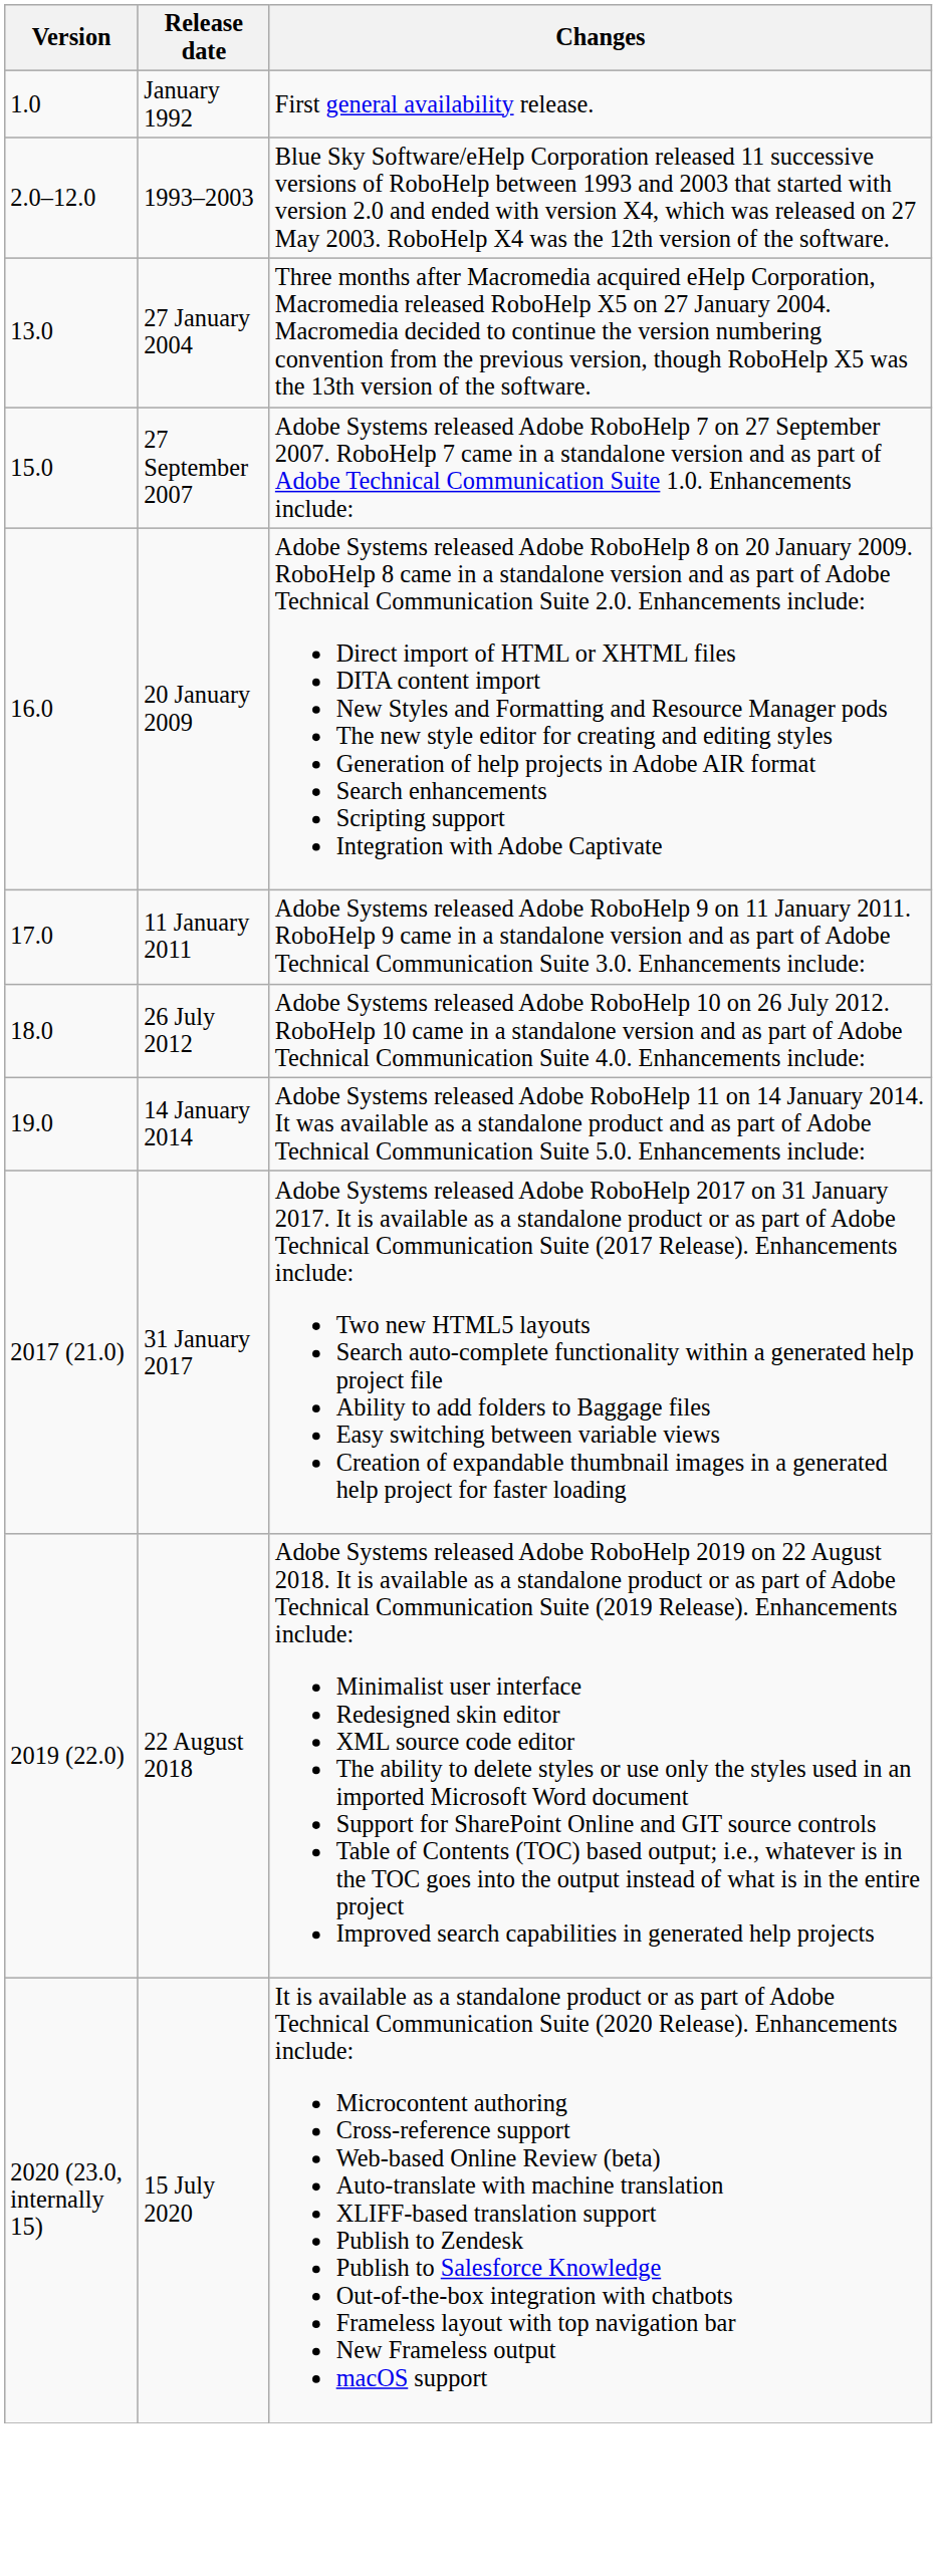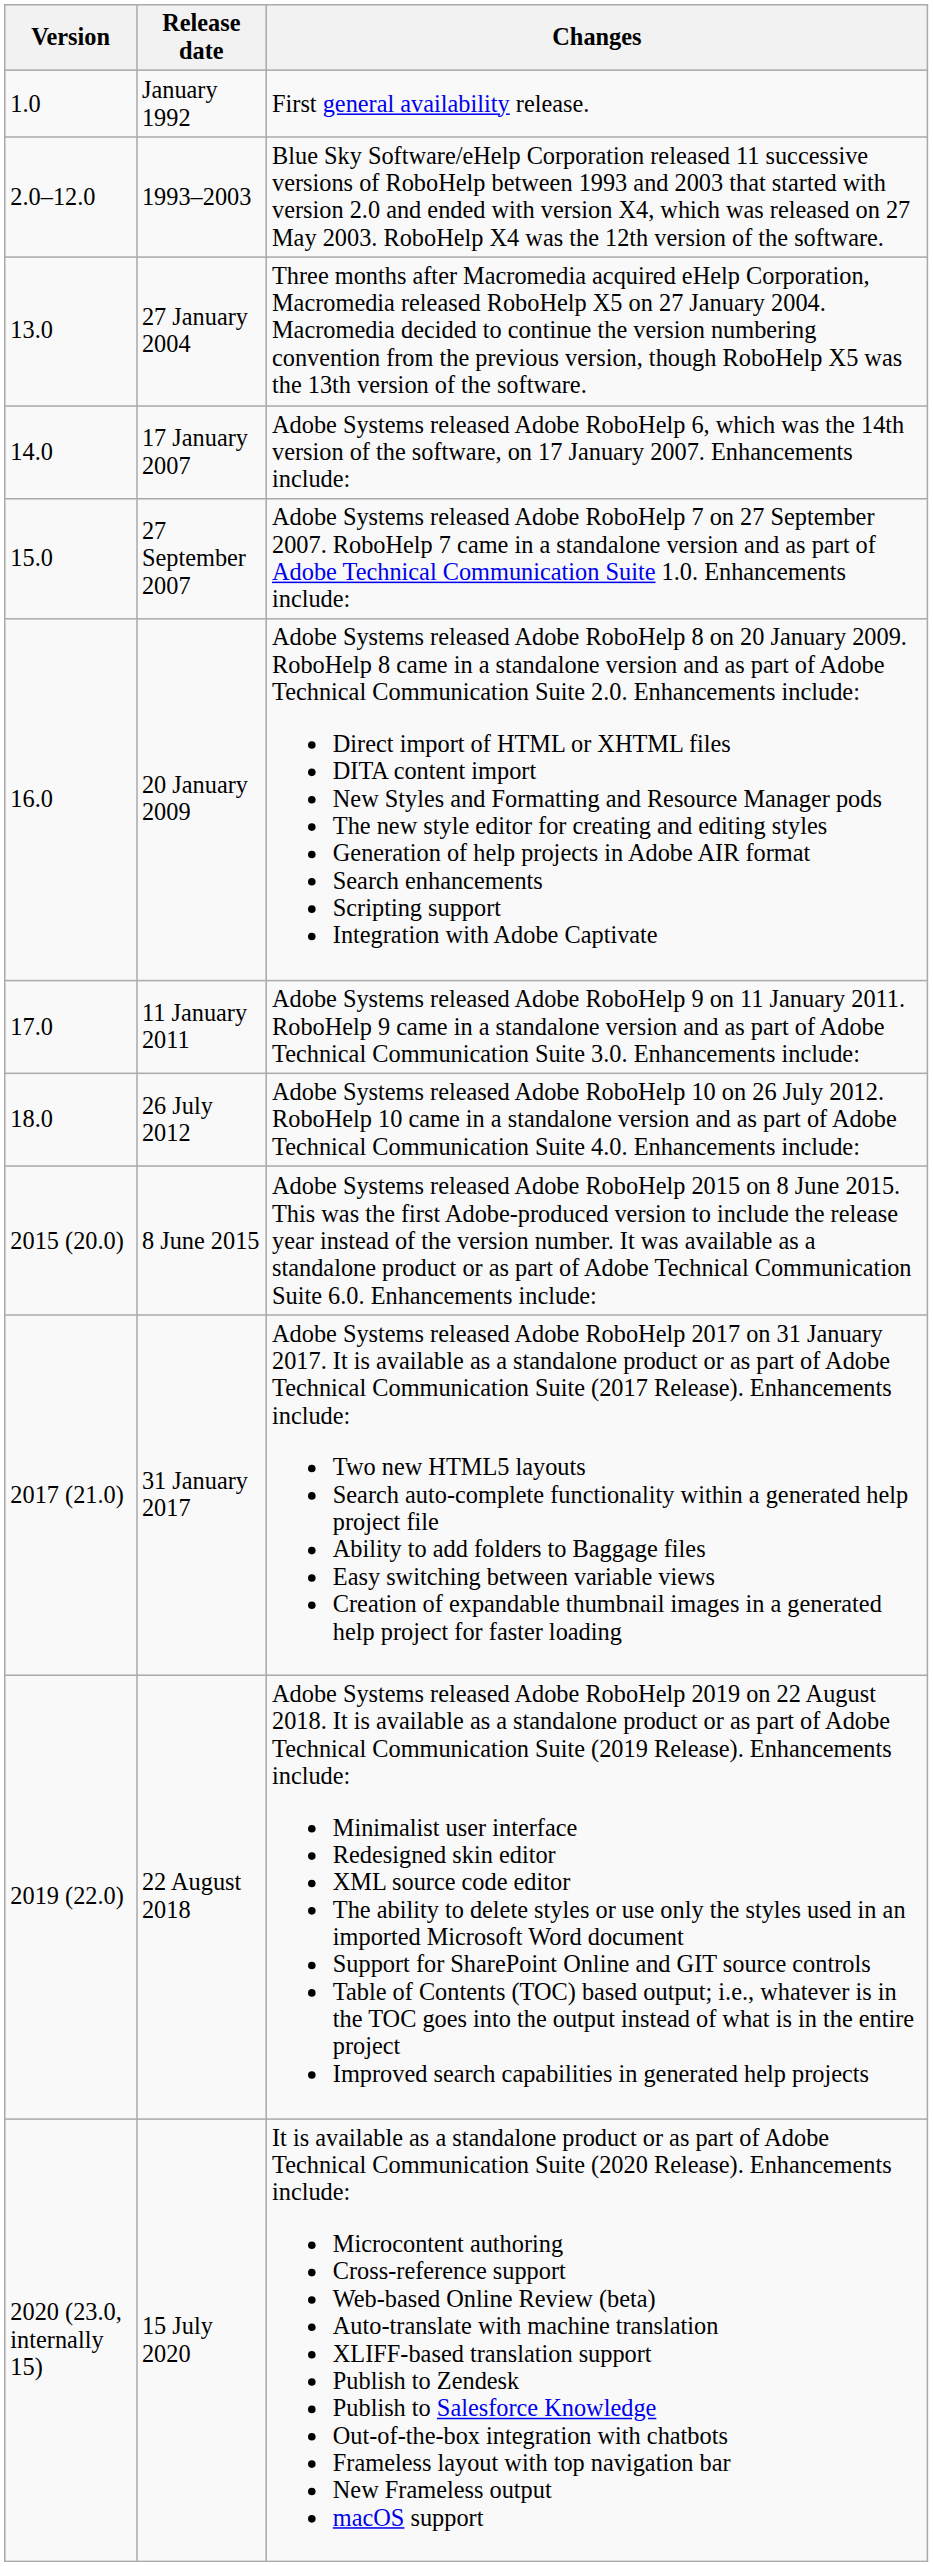+ row: 14.0 | 17 January 2007 | Adobe Systems released Adobe RoboHelp 6, which was the 14th version of the software, on 17 January 2007. Enhancements include:
- row: 19.0 | 14 January 2014 | Adobe Systems released Adobe RoboHelp 11 on 14 January 2014. It was available as a standalone product and as part of Adobe Technical Communication Suite 5.0. Enhancements include:
+ row: 2015 (20.0) | 8 June 2015 | Adobe Systems released Adobe RoboHelp 2015 on 8 June 2015. This was the first Adobe-produced version to include the release year instead of the version number. It was available as a standalone product or as part of Adobe Technical Communication Suite 6.0. Enhancements include:
